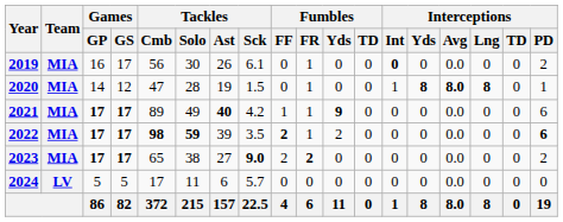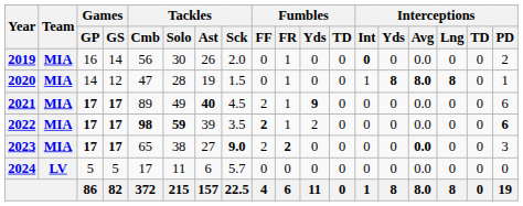2019 | Games / GS: 17 -> 14
2019 | Tackles / Sck: 6.1 -> 2.0
2021 | Tackles / Sck: 4.2 -> 4.5
2021 | Fumbles / FF: 1 -> 2
2023 | Interceptions / Avg: normal -> bold
2023 | Interceptions / PD: 2 -> 3
